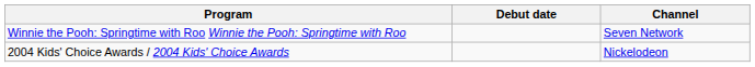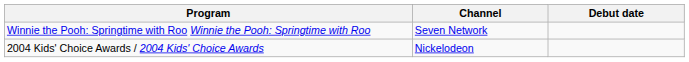columns swapped: Channel <-> Debut date
